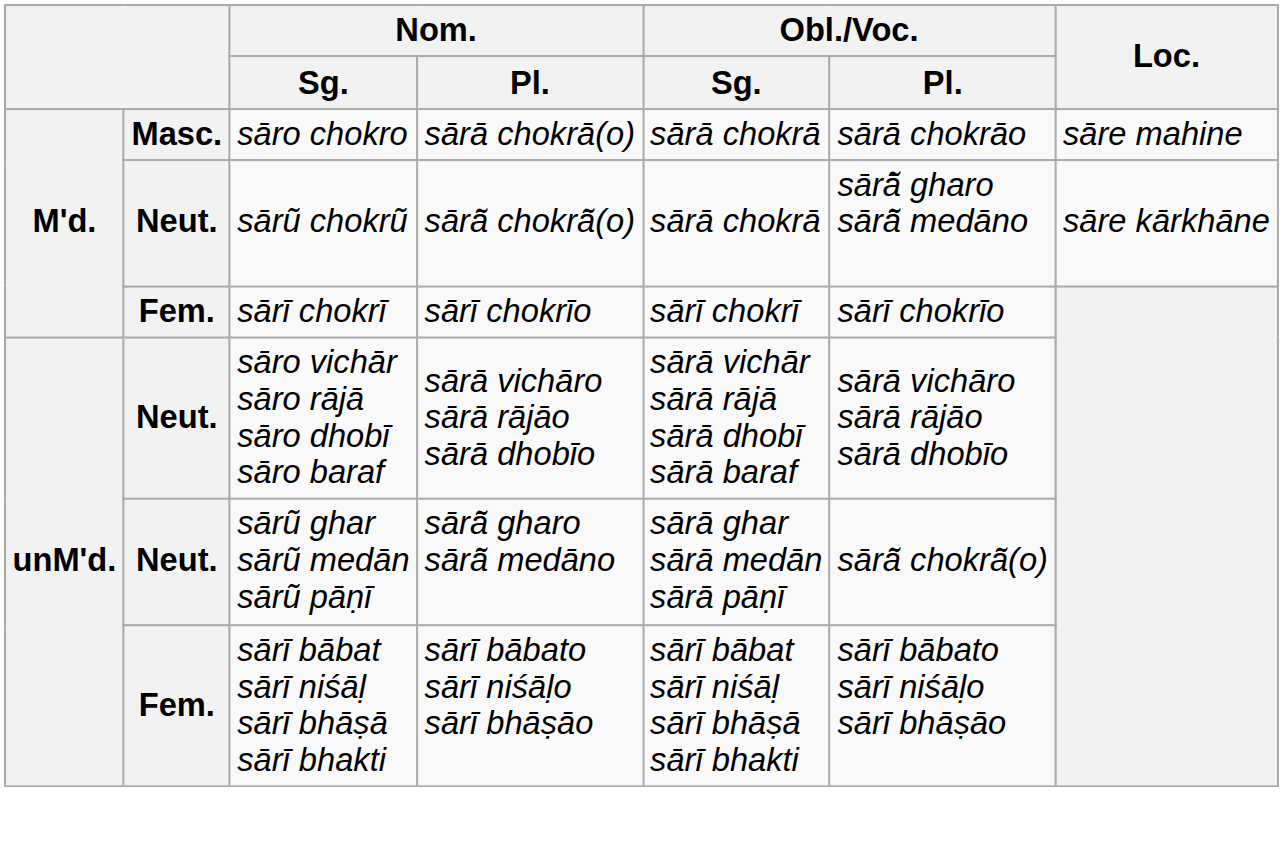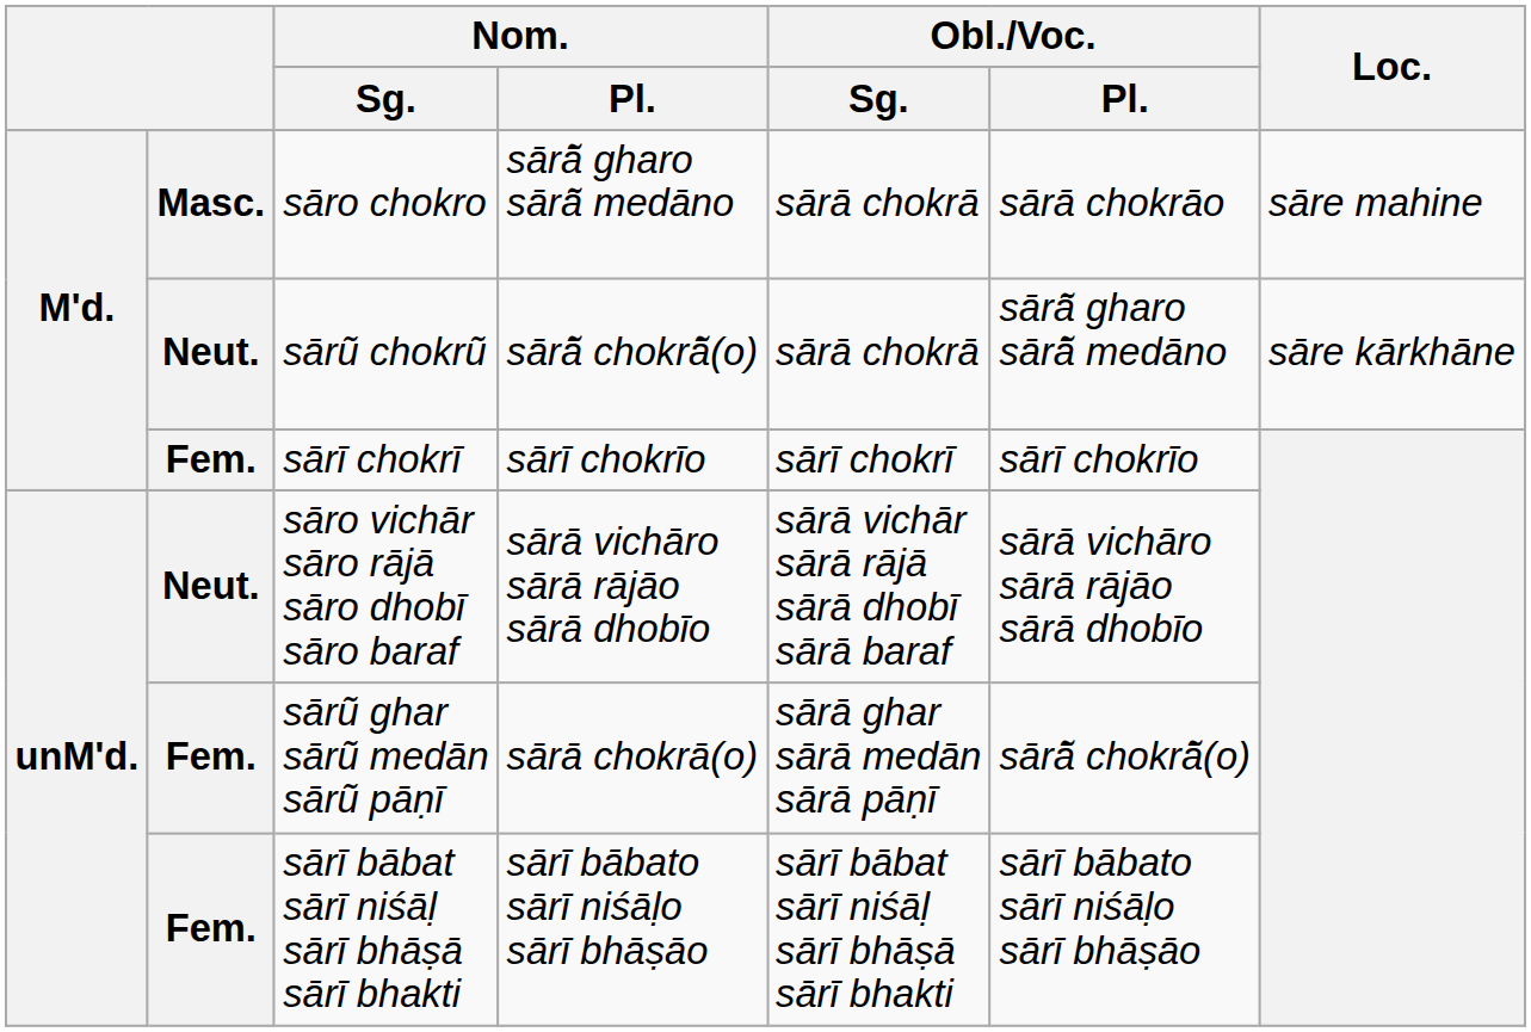sāro chokro | Nom. / Pl.: sārā chokrā(o) -> sārā̃ gharo sārā̃ medāno
sārũ ghar sārũ medān sārũ pāṇī | column 2: Neut. -> Fem.
sārũ ghar sārũ medān sārũ pāṇī | Nom. / Pl.: sārā̃ gharo sārā̃ medāno -> sārā chokrā(o)
